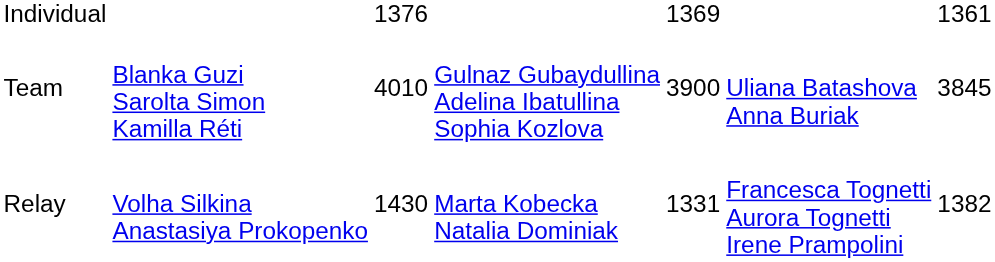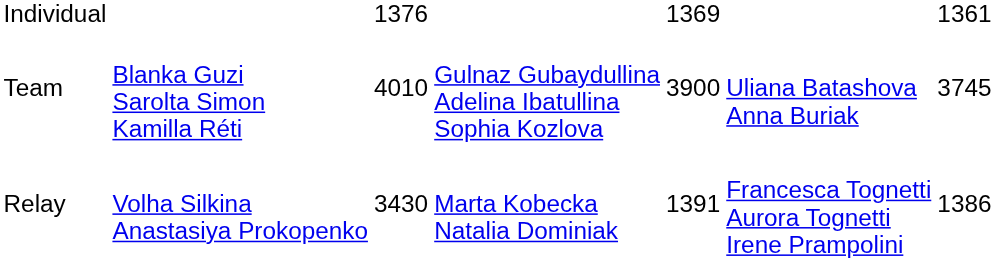Team | column 7: 3845 -> 3745
Relay | column 3: 1430 -> 3430
Relay | column 5: 1331 -> 1391
Relay | column 7: 1382 -> 1386
